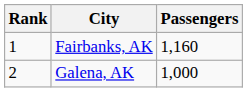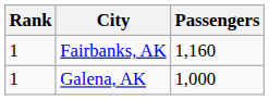Galena, AK | Rank: 2 -> 1
